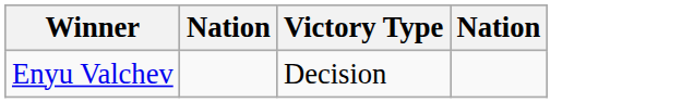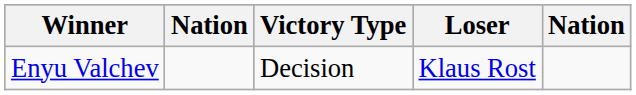+ column: Loser | Klaus Rost
